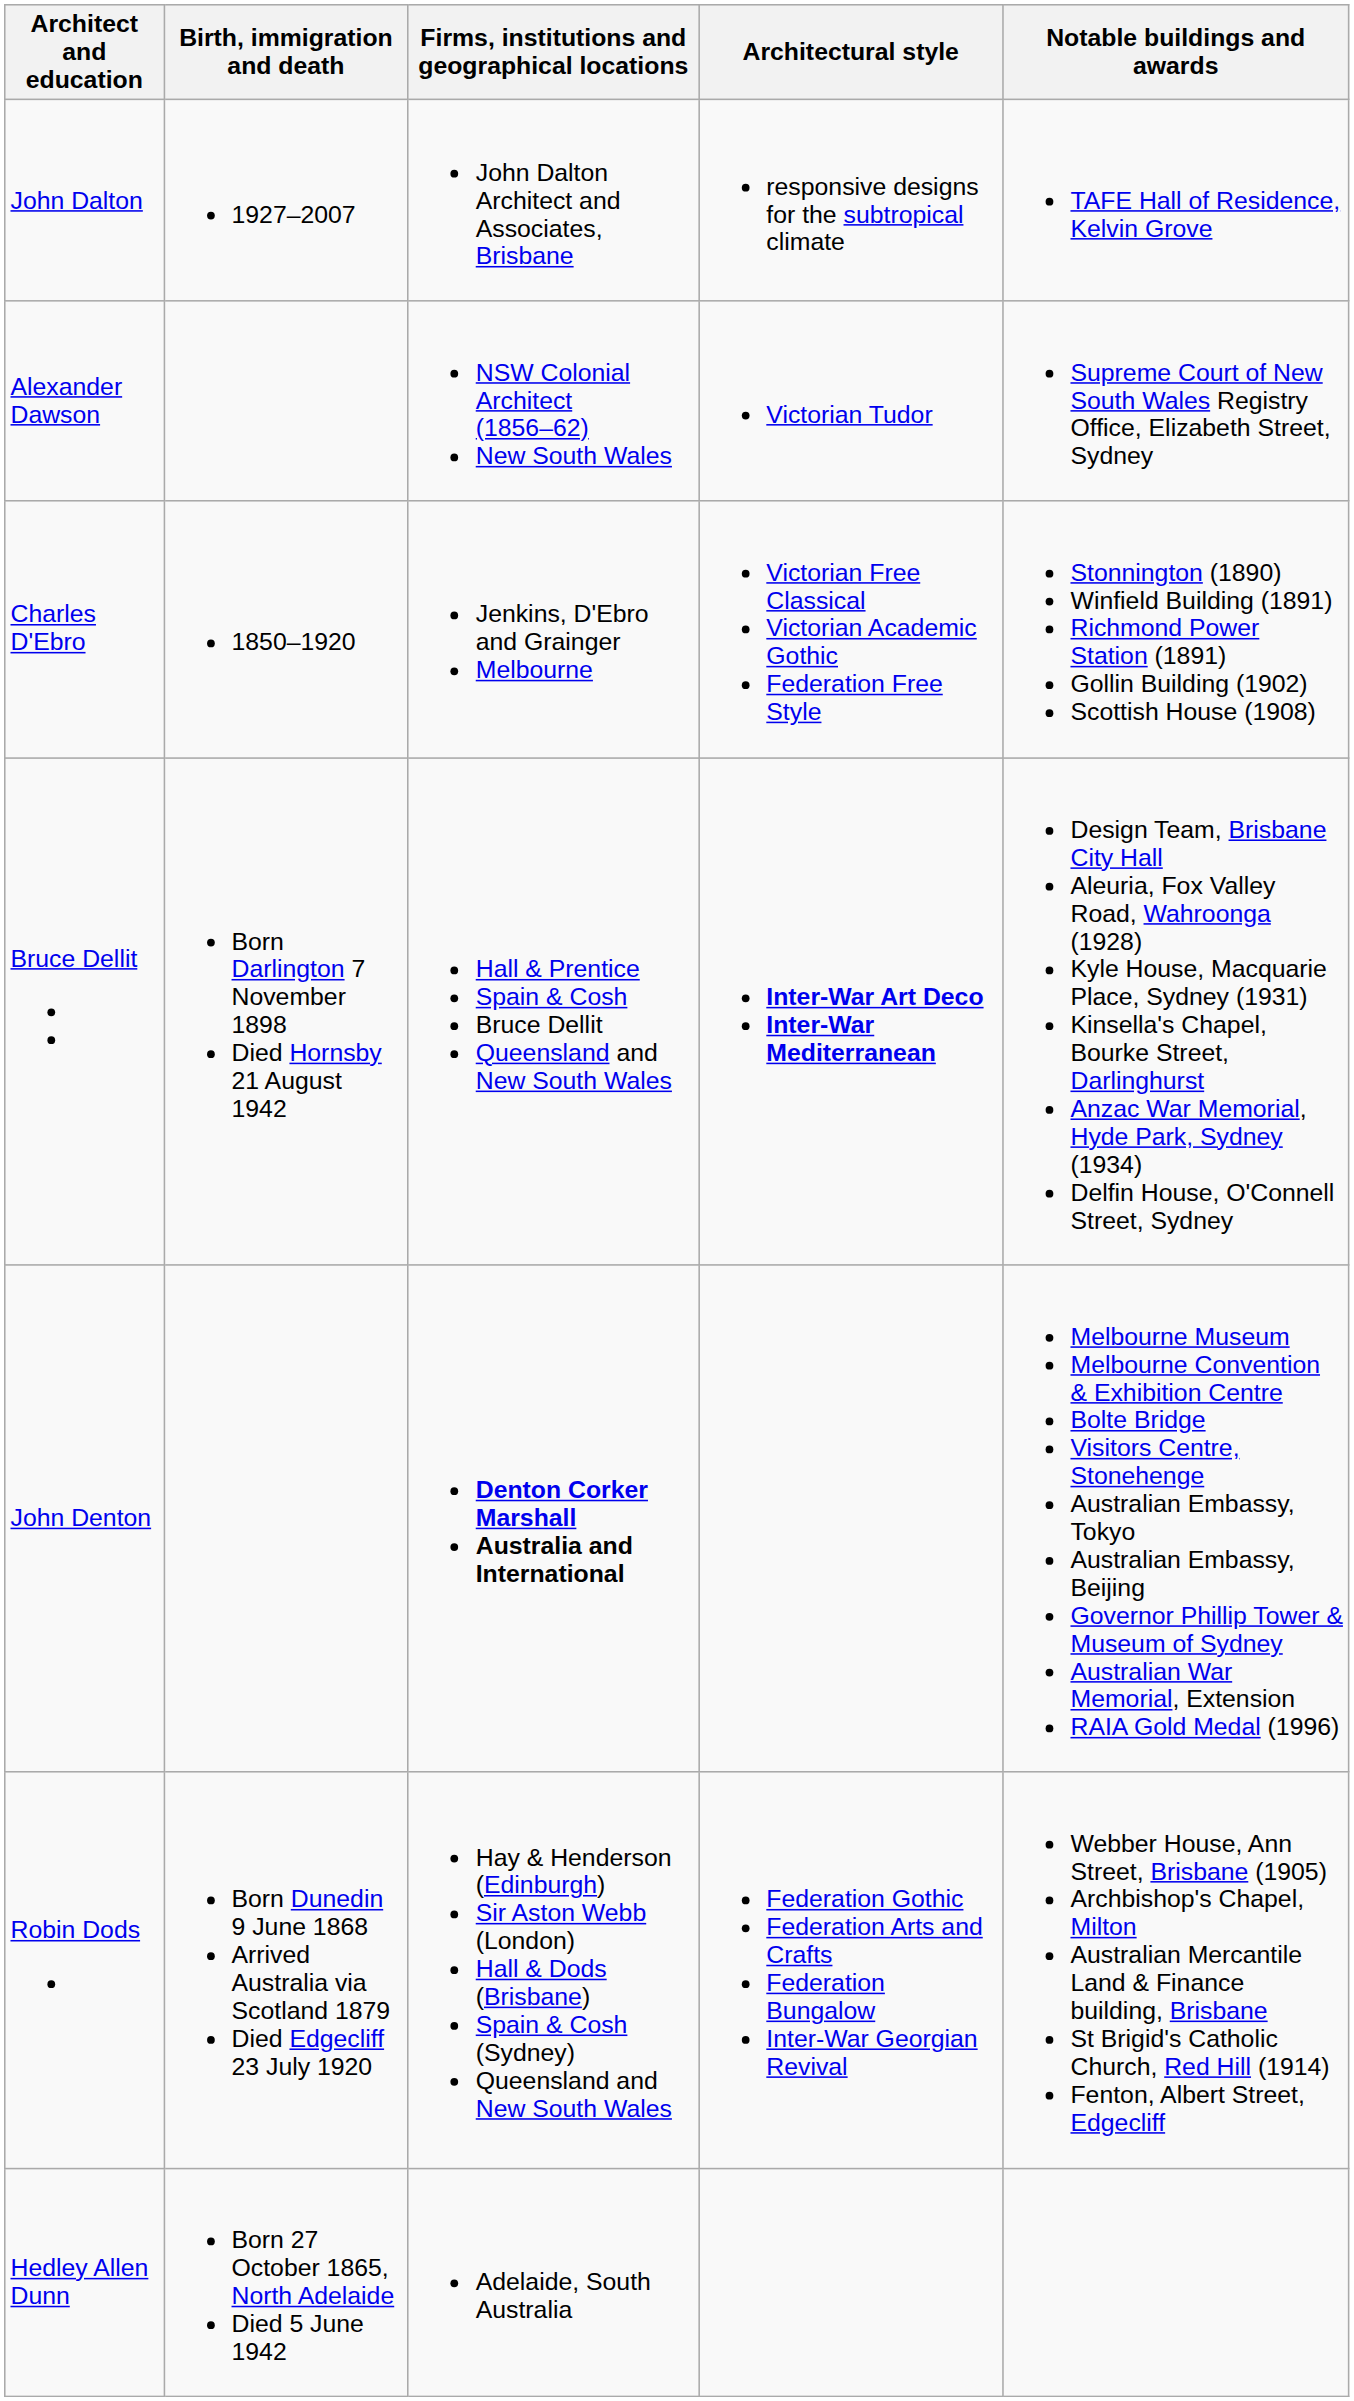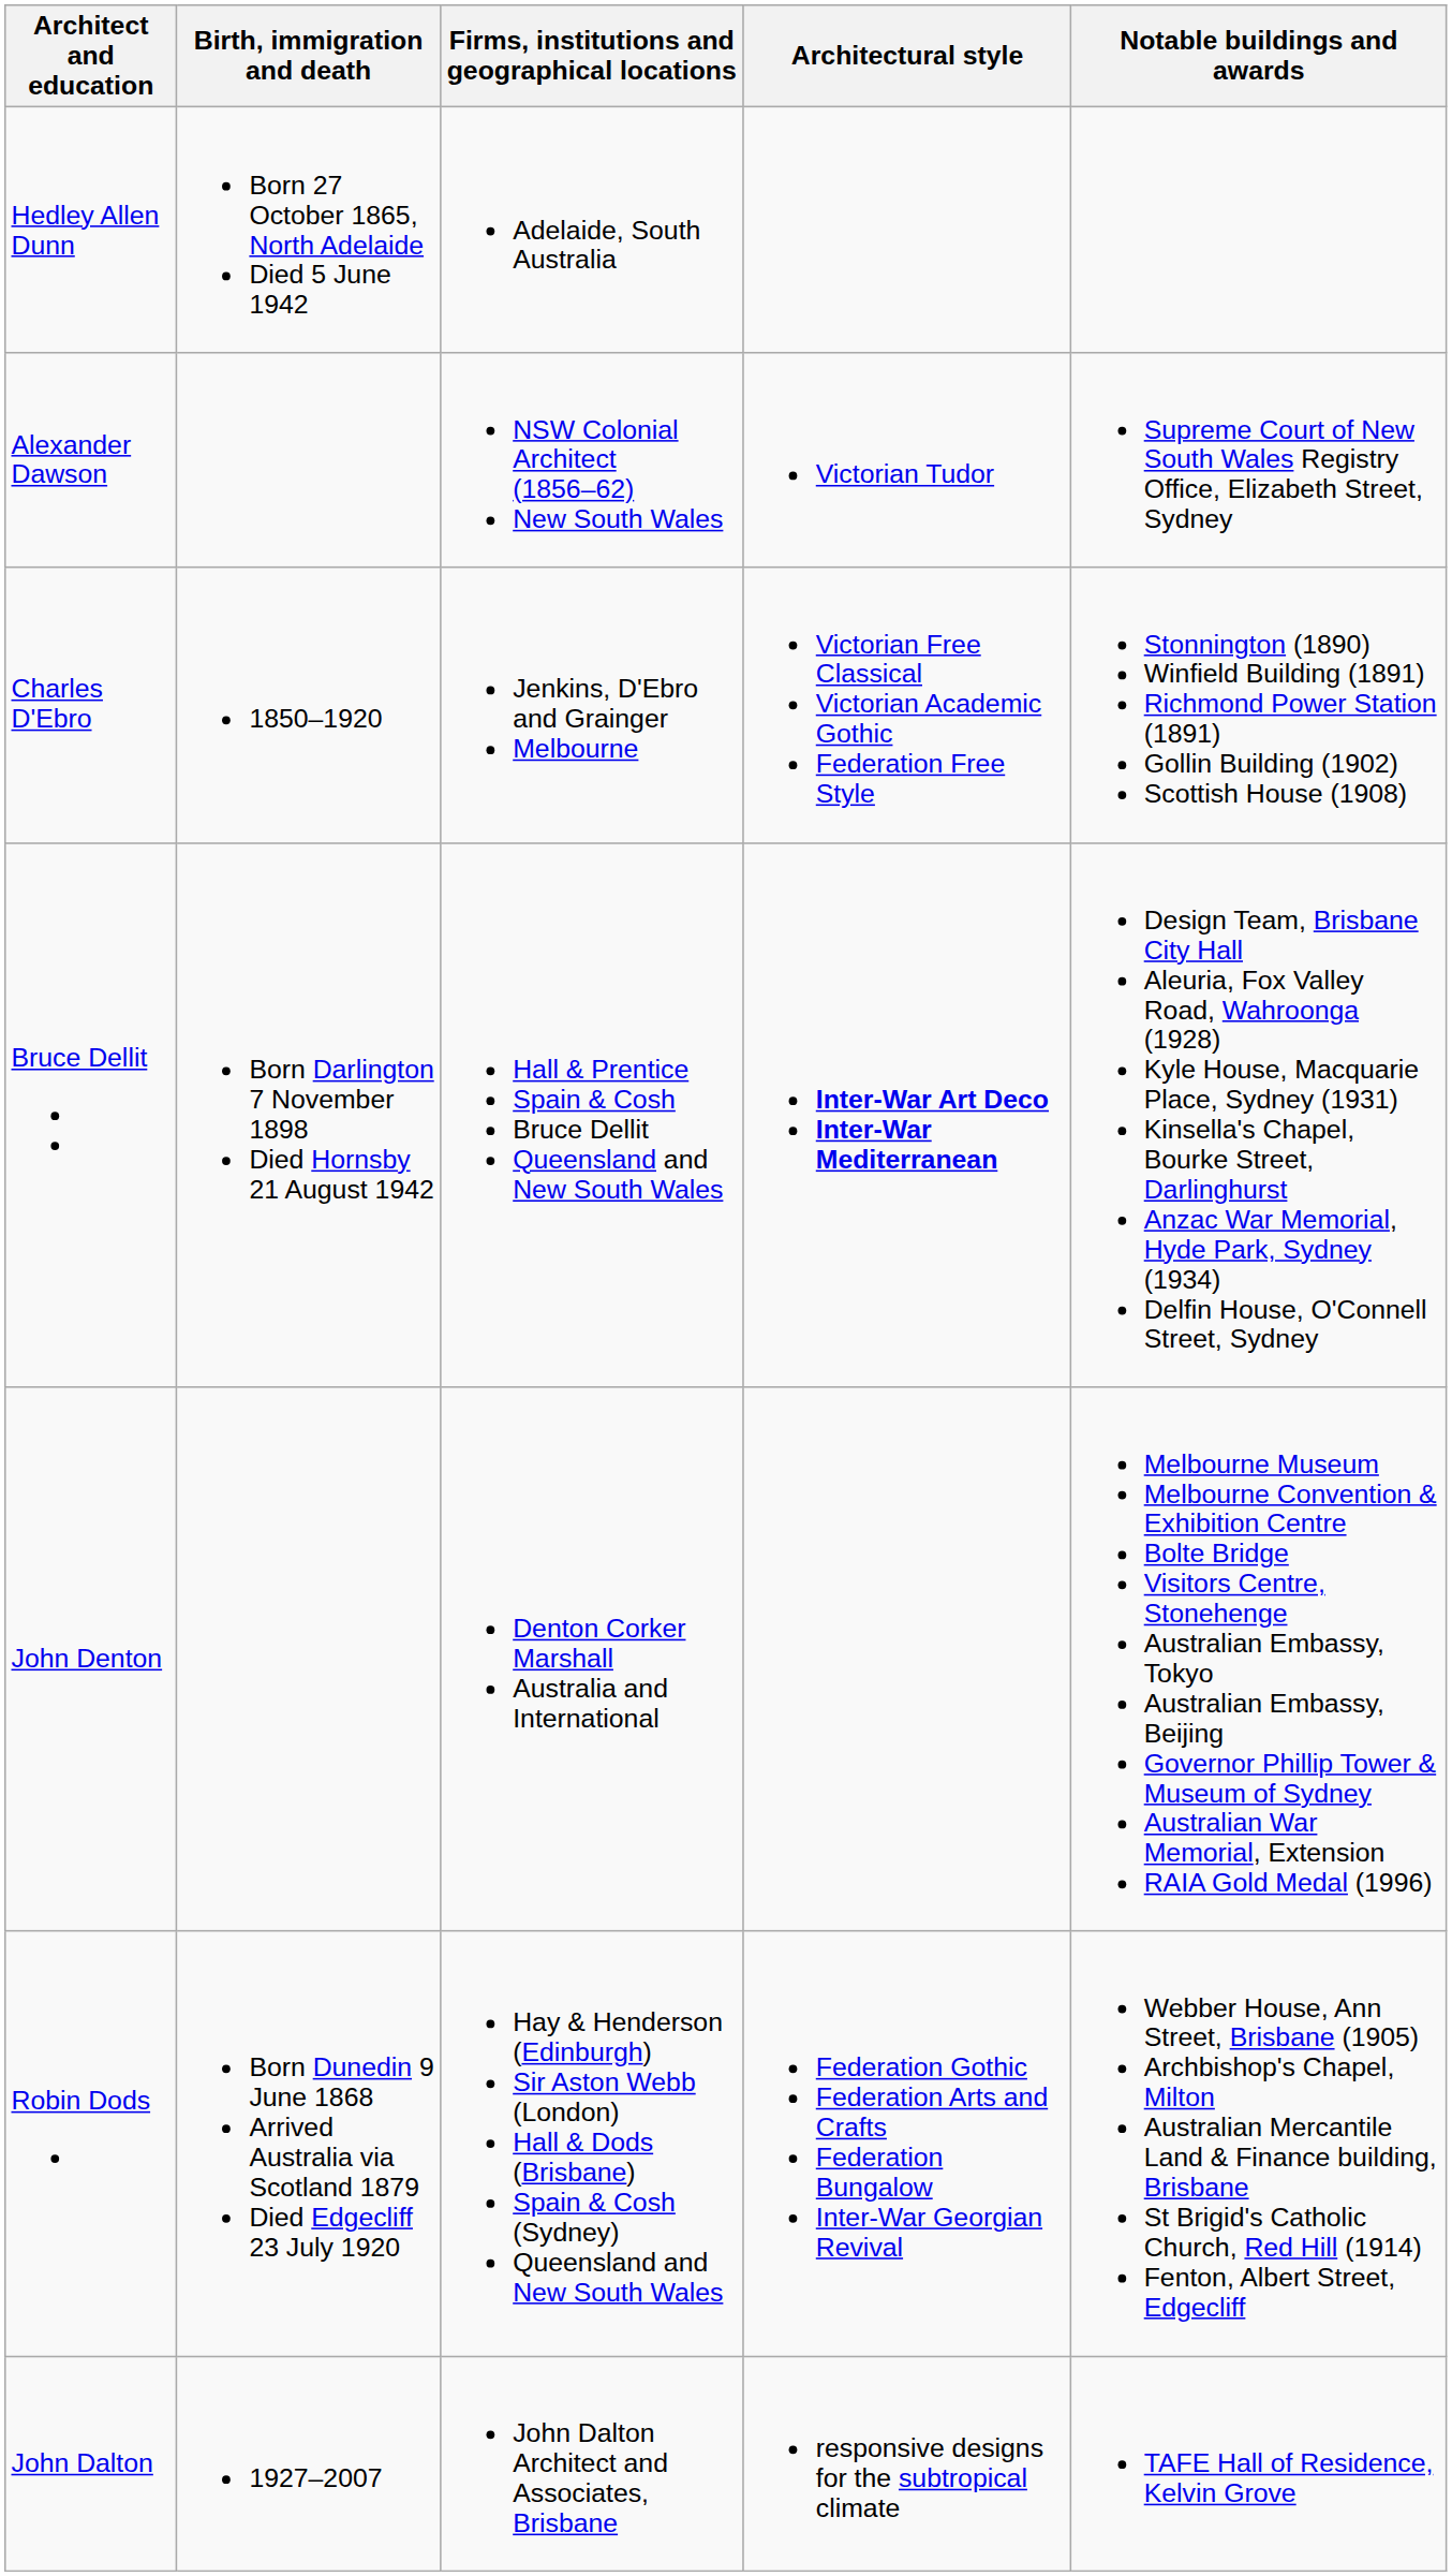rows swapped: John Dalton <-> Hedley Allen Dunn
John Denton | Firms, institutions and geographical locations: bold -> normal
